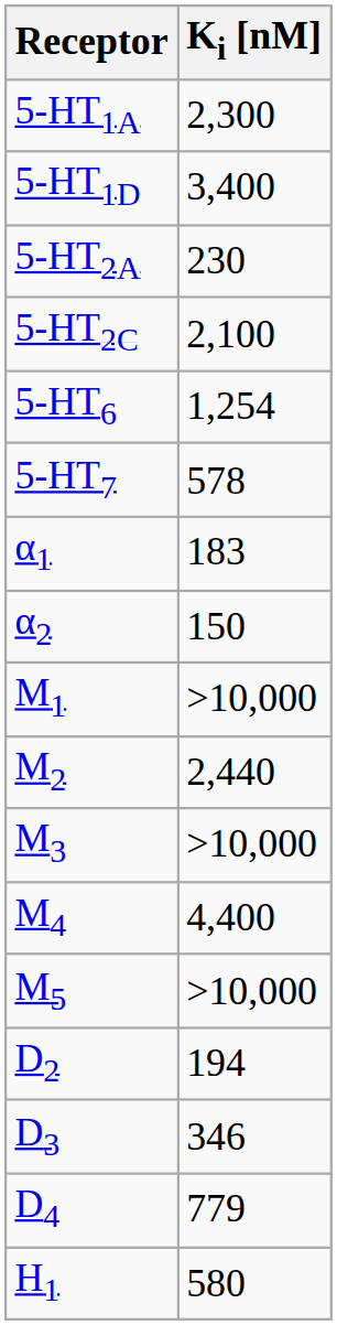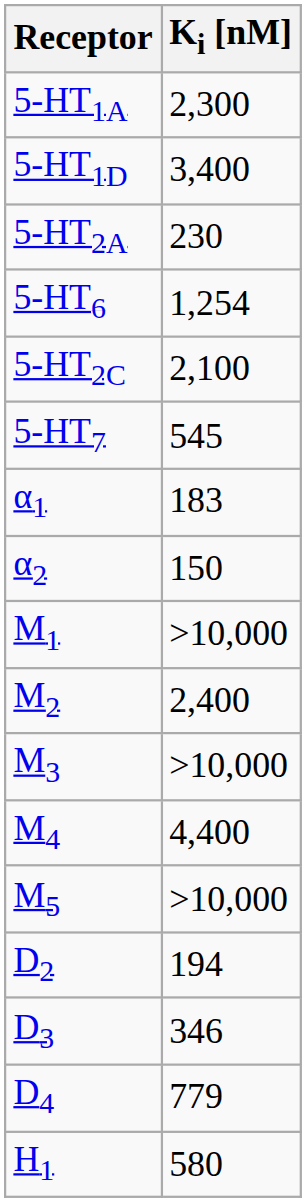rows swapped: 5-HT2C <-> 5-HT6
5-HT7 | Ki [nM]: 578 -> 545
M2 | Ki [nM]: 2,440 -> 2,400
